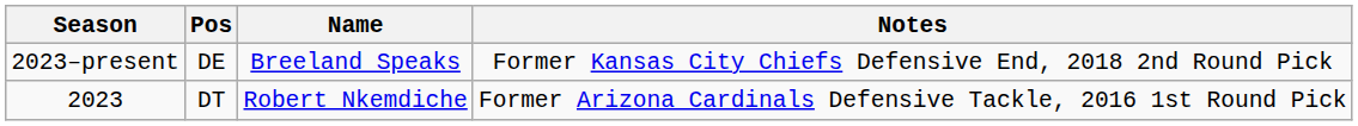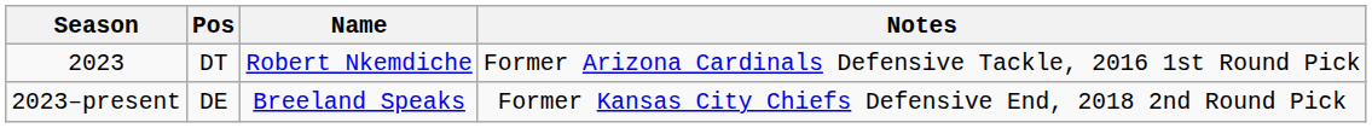rows swapped: 2023 <-> 2023–present
